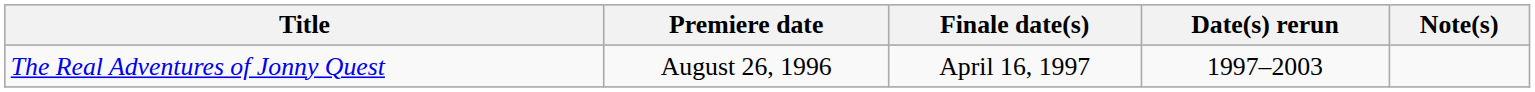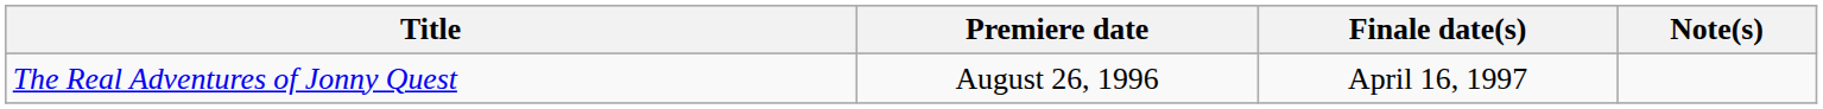- column: Date(s) rerun | 1997–2003
